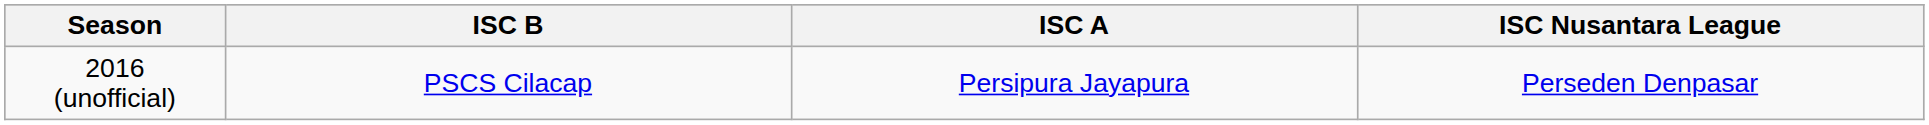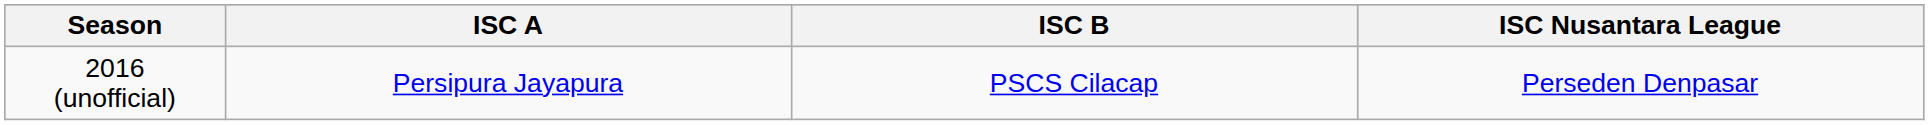columns swapped: ISC A <-> ISC B
